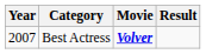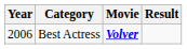Best Actress | Year: 2007 -> 2006
